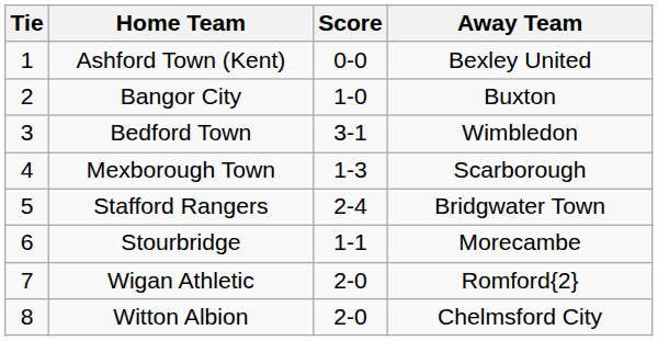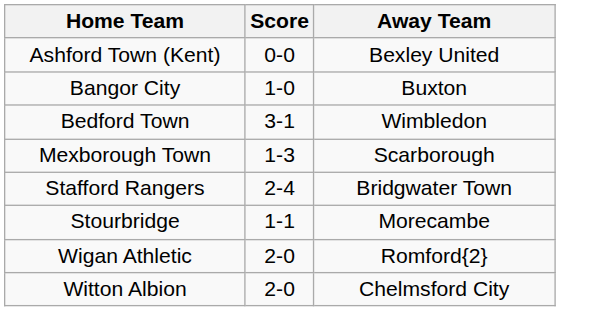- column: Tie | 1 | 2 | 3 | 4 | 5 | 6 | 7 | 8
